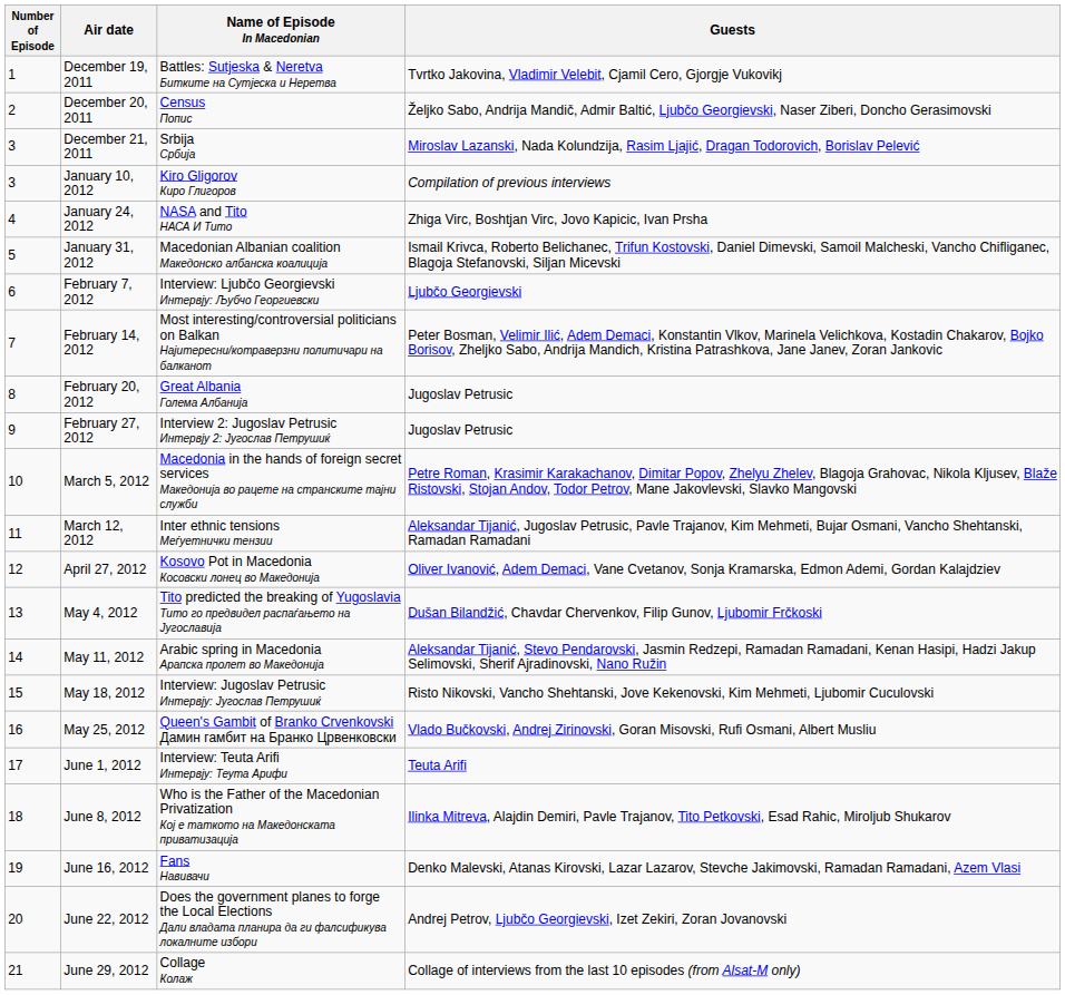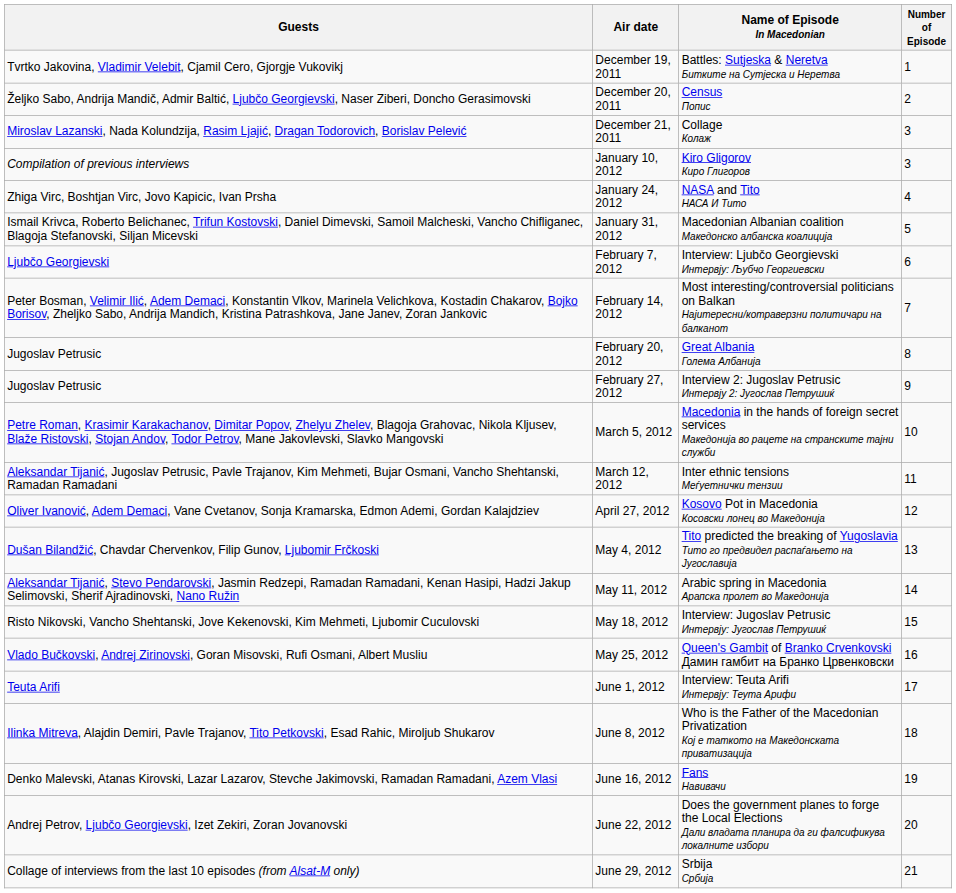columns swapped: Number of Episode <-> Guests
December 21, 2011 | Name of Episode In Macedonian: Srbija Србија -> Collage Колаж
June 29, 2012 | Name of Episode In Macedonian: Collage Колаж -> Srbija Србија
